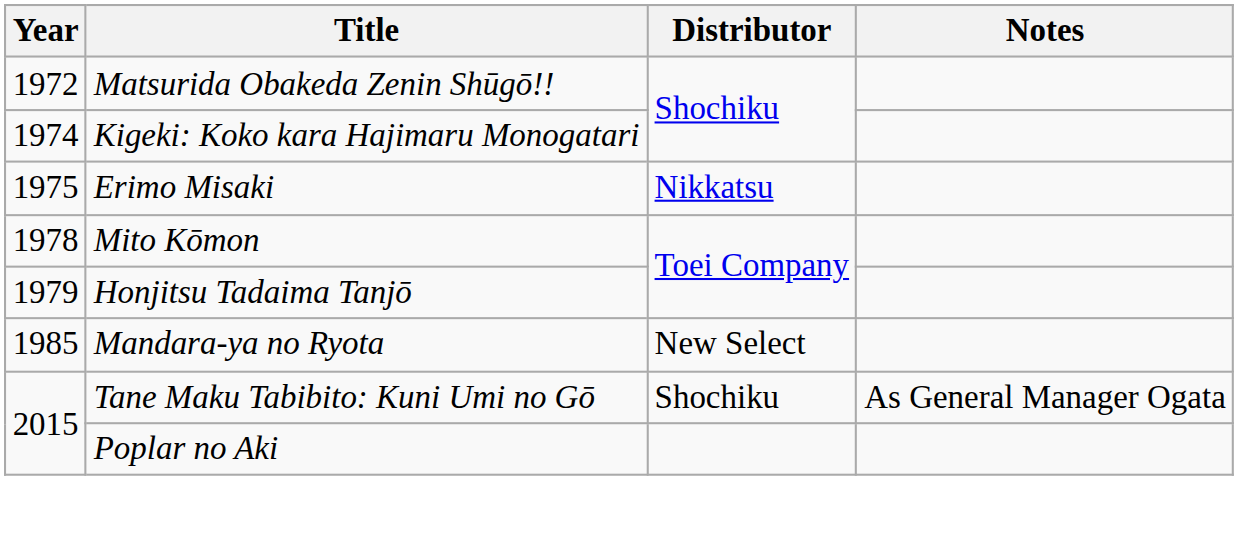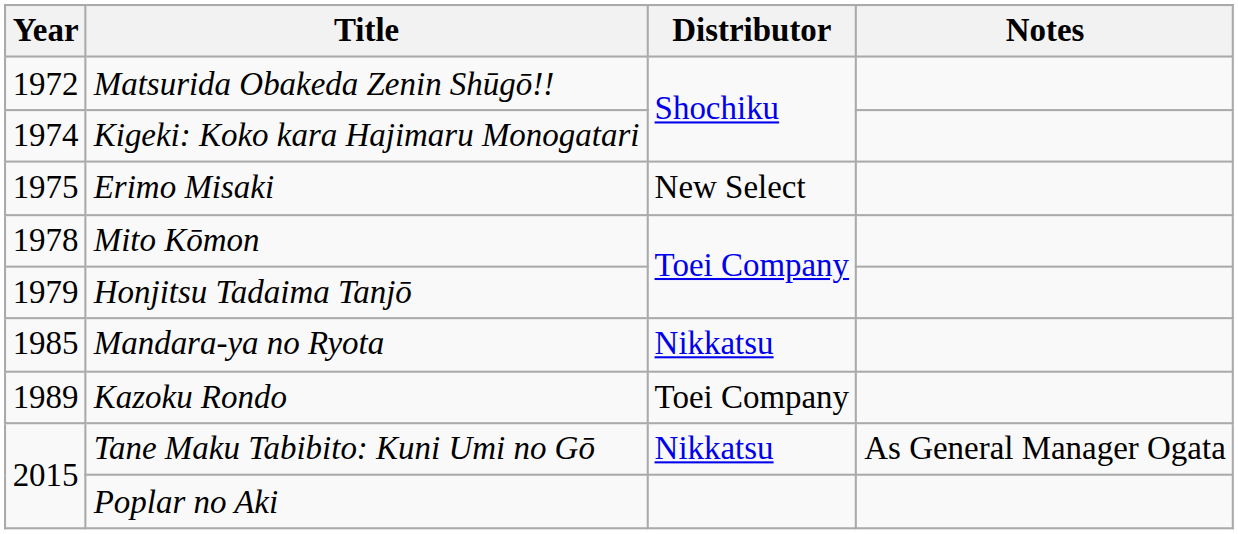Erimo Misaki | Distributor: Nikkatsu -> New Select
Mandara-ya no Ryota | Distributor: New Select -> Nikkatsu
+ row: 1989 | Kazoku Rondo | Toei Company
Tane Maku Tabibito: Kuni Umi no Gō | Distributor: Shochiku -> Nikkatsu
